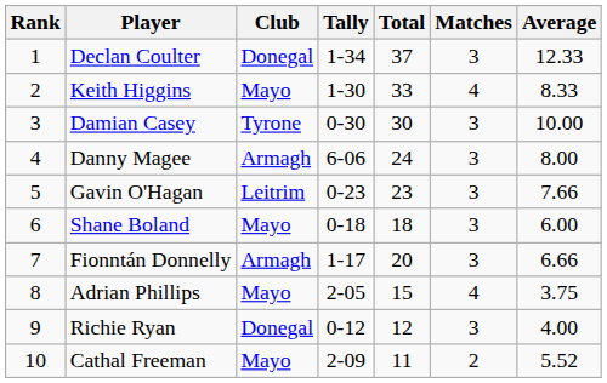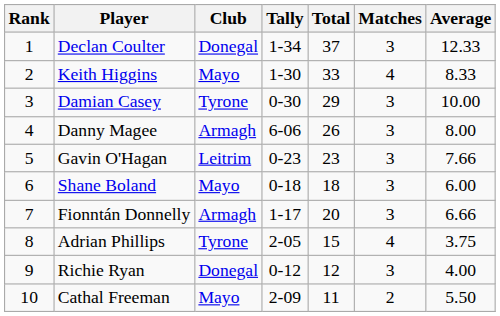Damian Casey | Total: 30 -> 29
Danny Magee | Total: 24 -> 26
Adrian Phillips | Club: Mayo -> Tyrone
Cathal Freeman | Average: 5.52 -> 5.50
